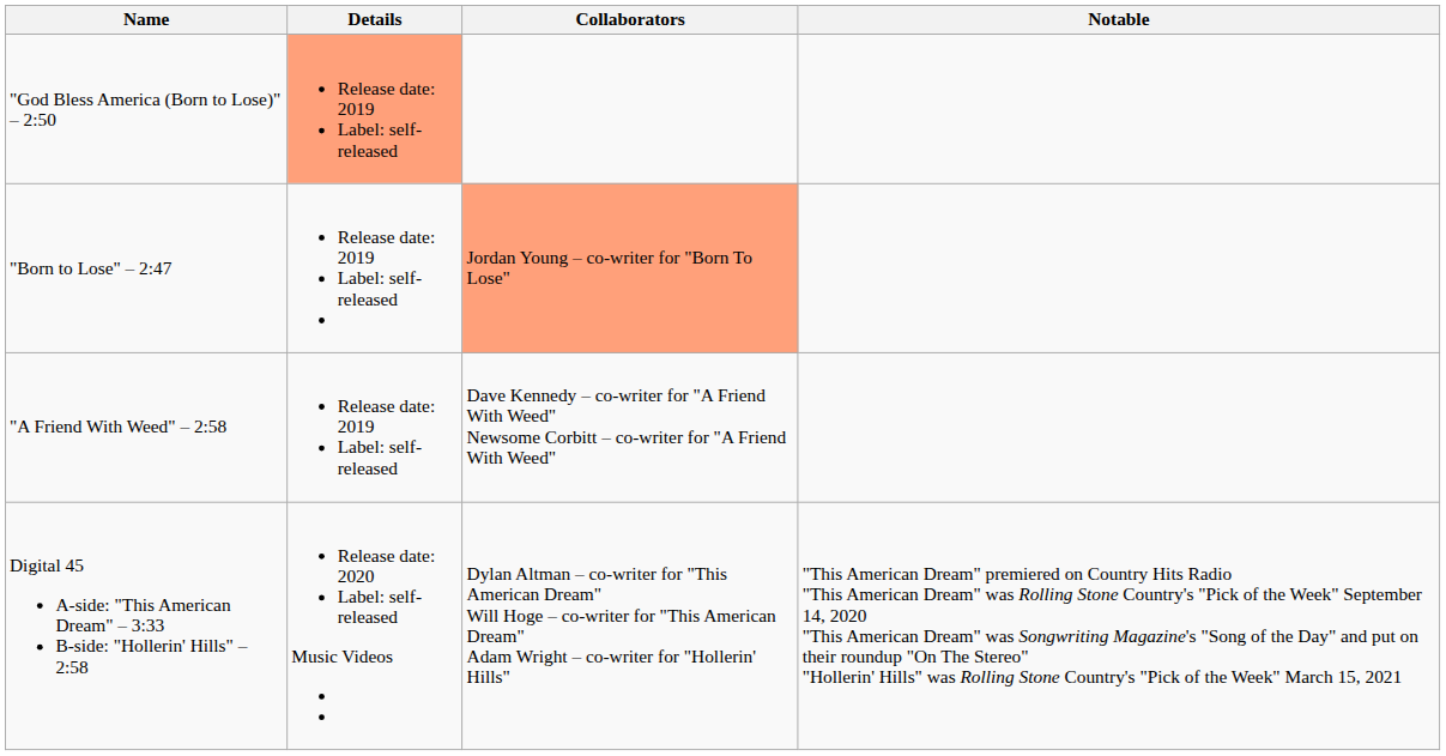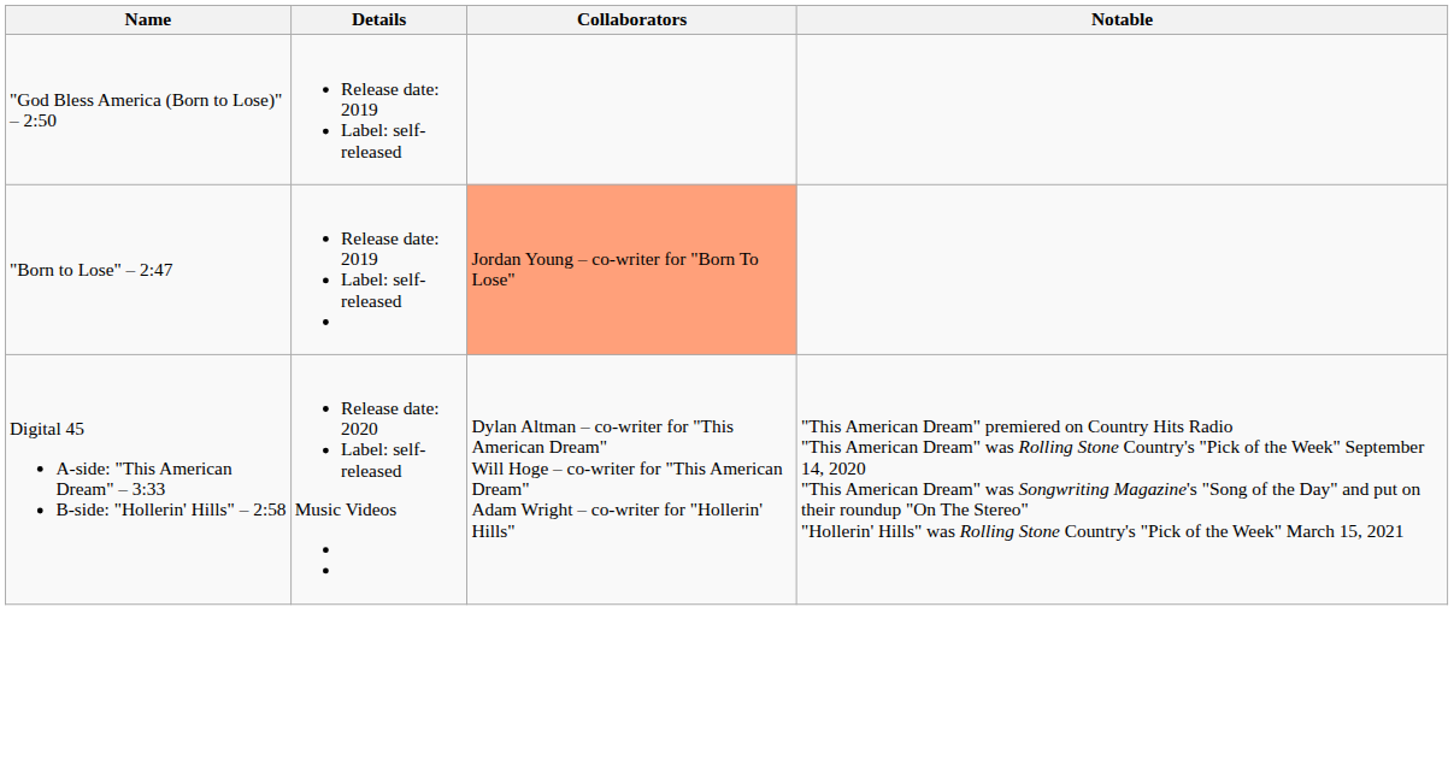"God Bless America (Born to Lose)" – 2:50 | Details: lightsalmon background -> no background
- row: "A Friend With Weed" – 2:58 | Release date: 2019 Label: self-released | Dave Kennedy – co-writer for "A Friend With Weed" Newsome Corbitt – co-writer for "A Friend With Weed"
